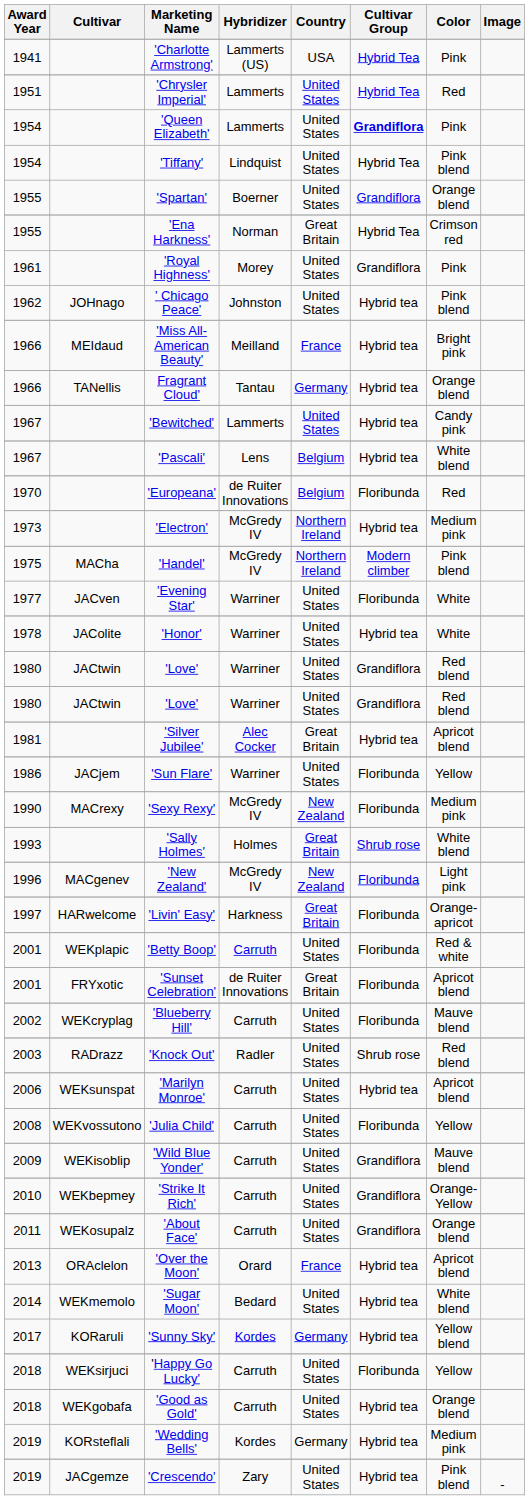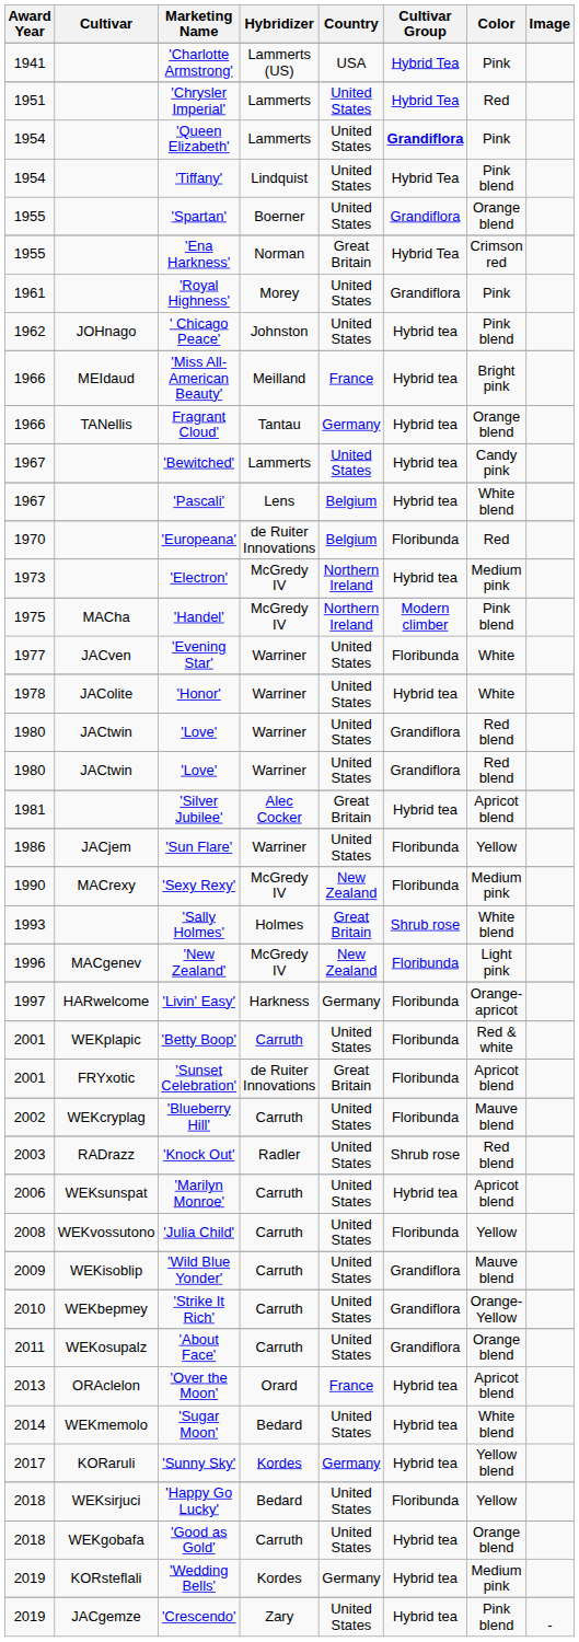'Livin' Easy' | Country: Great Britain -> Germany
'Happy Go Lucky' | Hybridizer: Carruth -> Bedard
